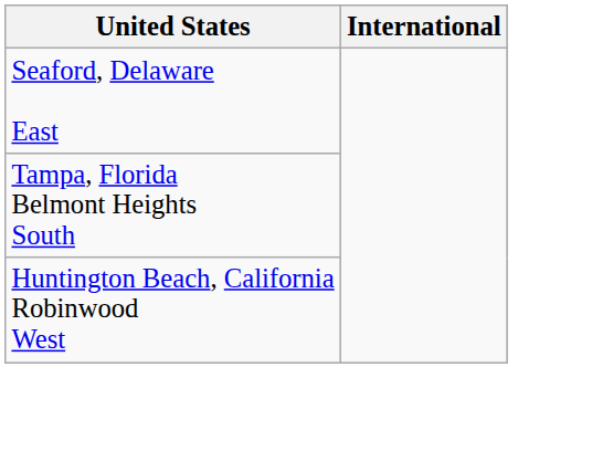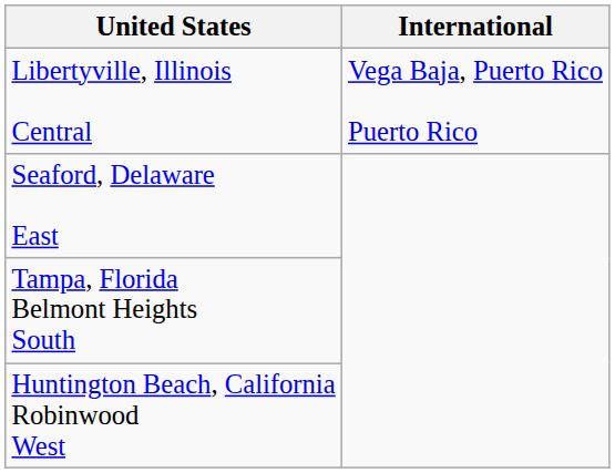+ row: Libertyville, Illinois Central | Vega Baja, Puerto Rico Puerto Rico
